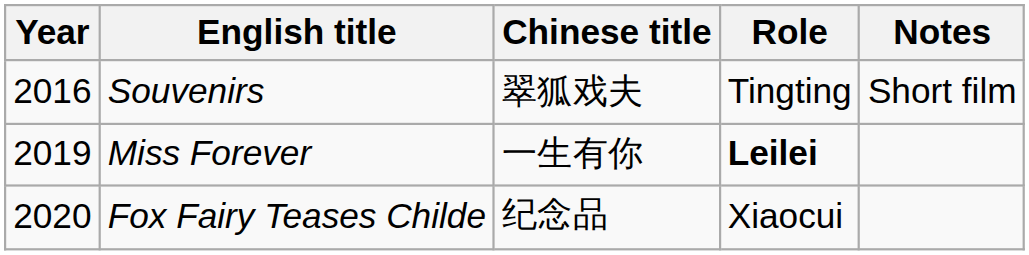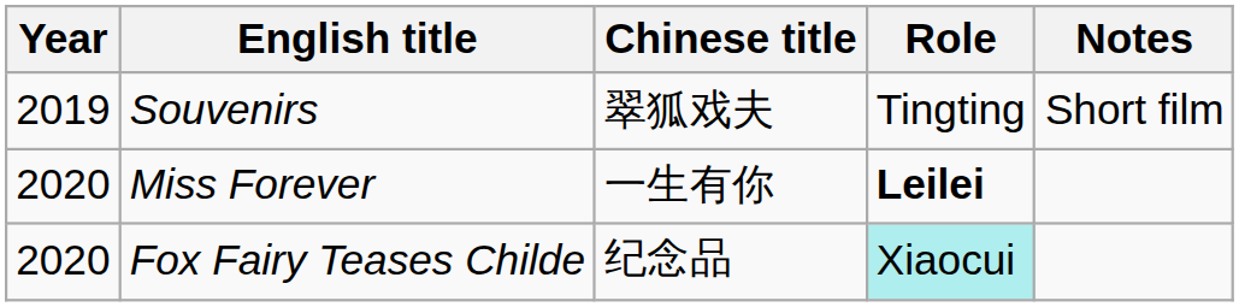Souvenirs | Year: 2016 -> 2019
Miss Forever | Year: 2019 -> 2020
Fox Fairy Teases Childe | Role: no background -> paleturquoise background
